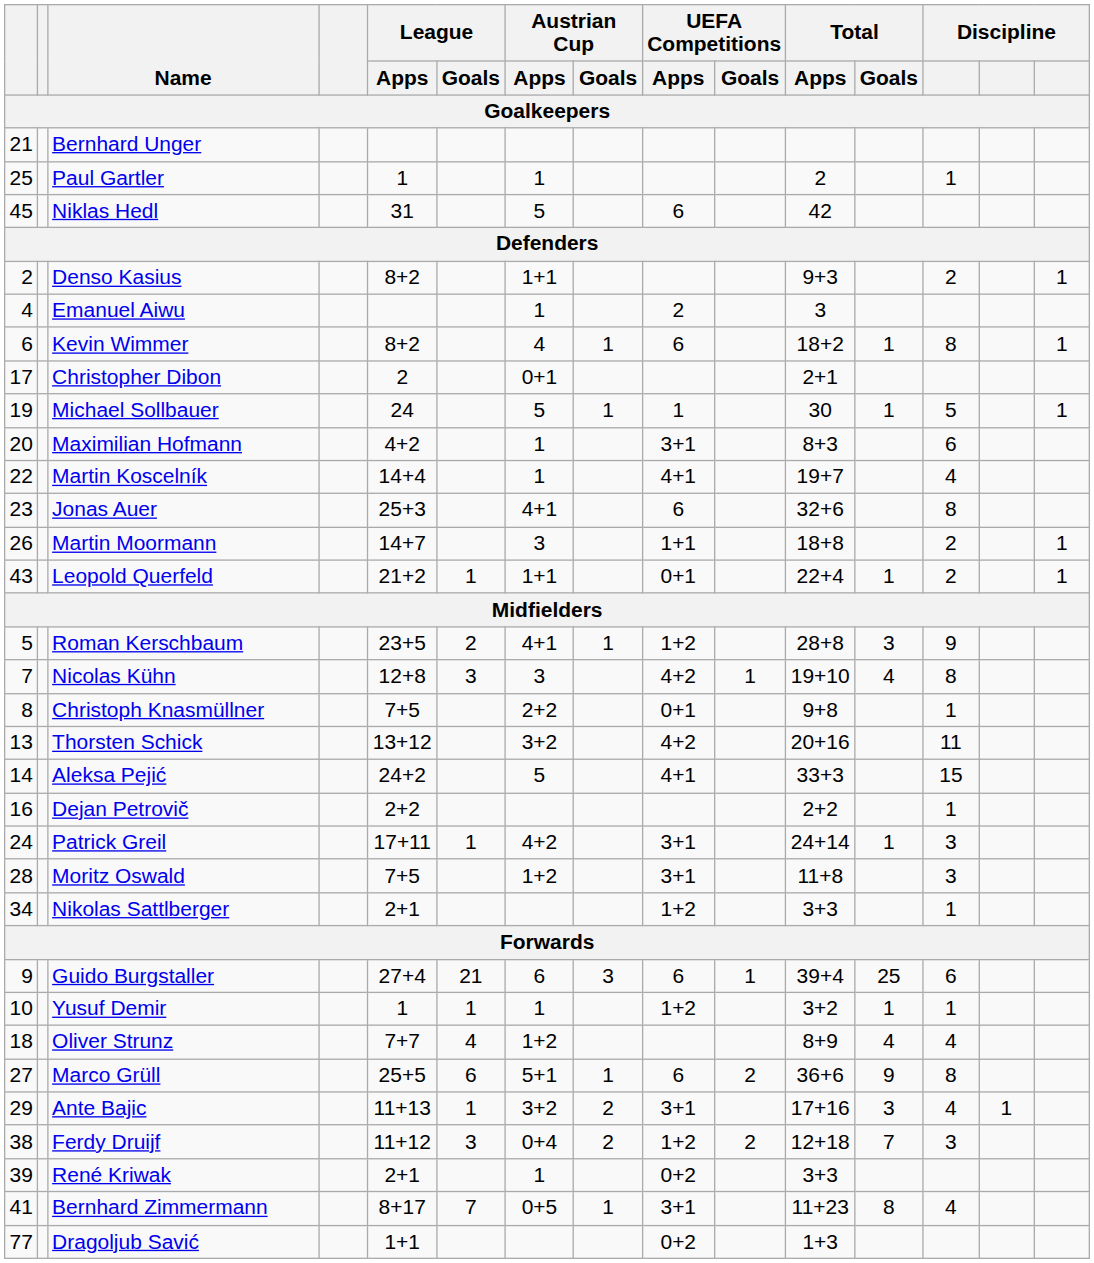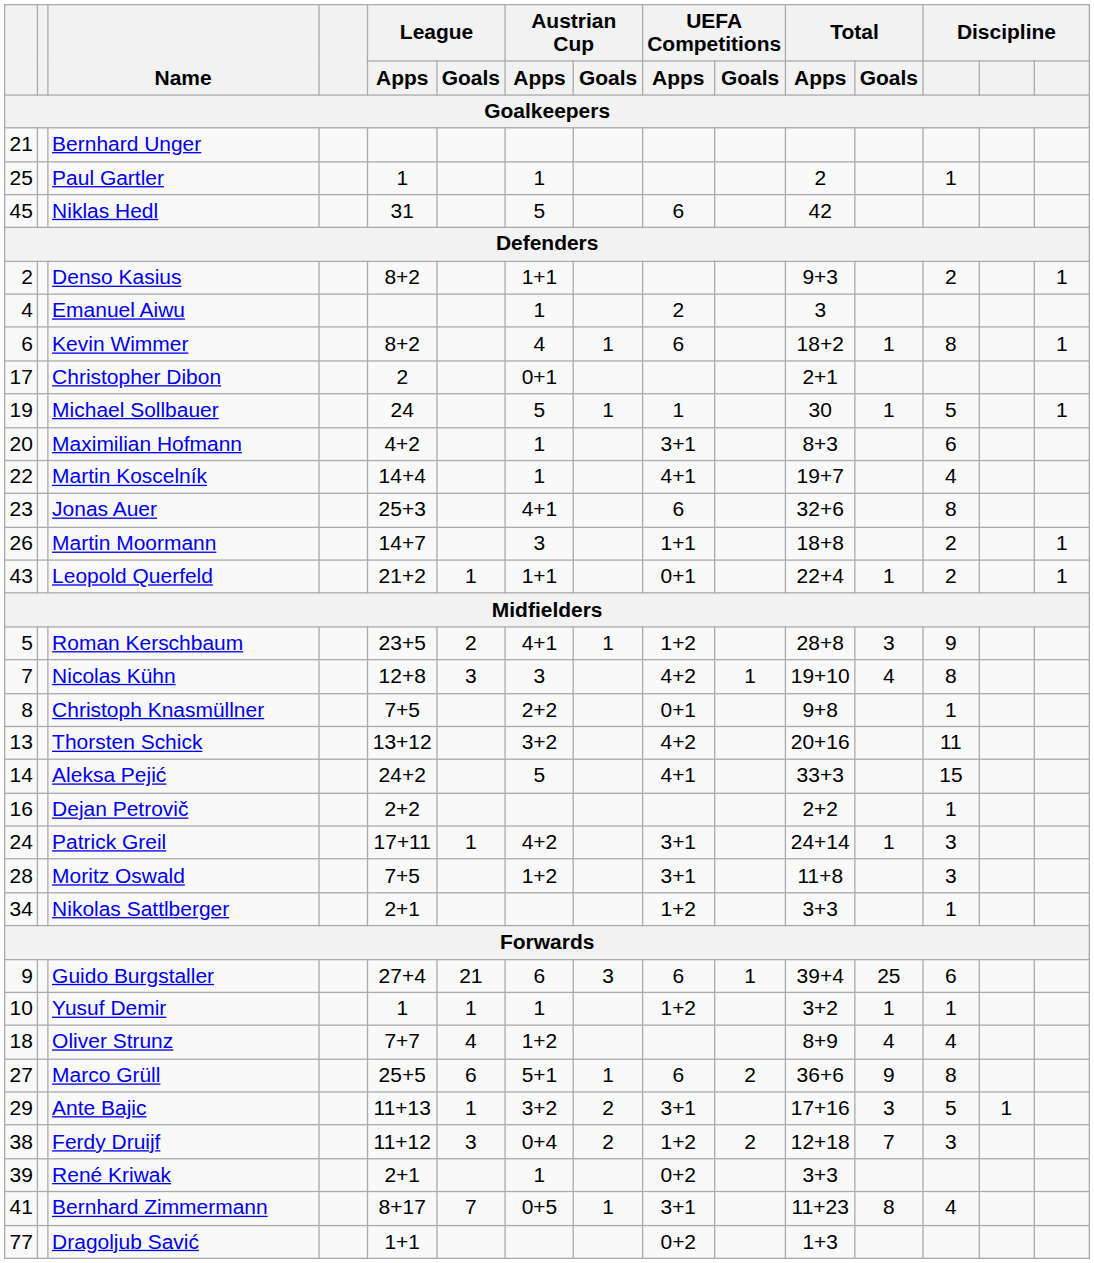Ante Bajic | column 13: 4 -> 5
